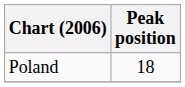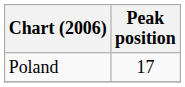Poland | Peak position: 18 -> 17
